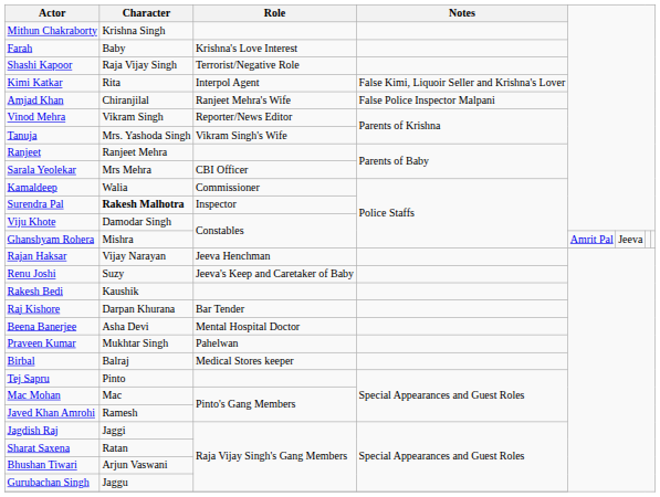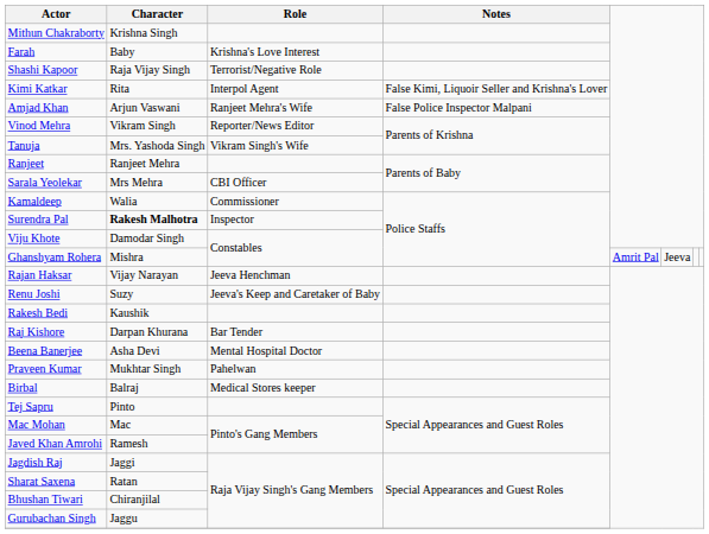Amjad Khan | Character: Chiranjilal -> Arjun Vaswani
Bhushan Tiwari | Character: Arjun Vaswani -> Chiranjilal
